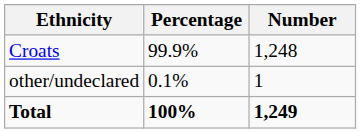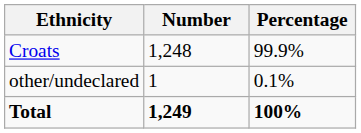columns swapped: Number <-> Percentage
